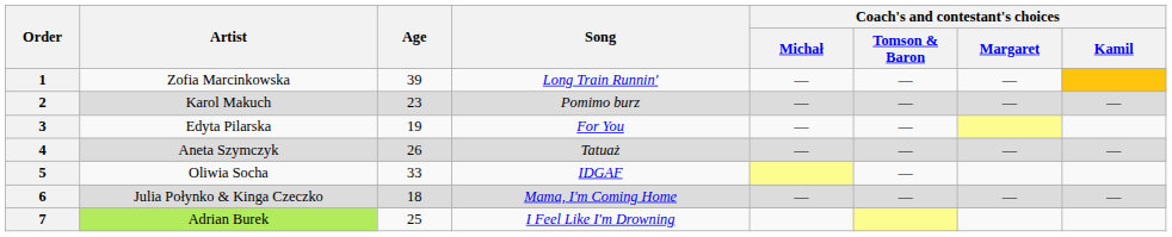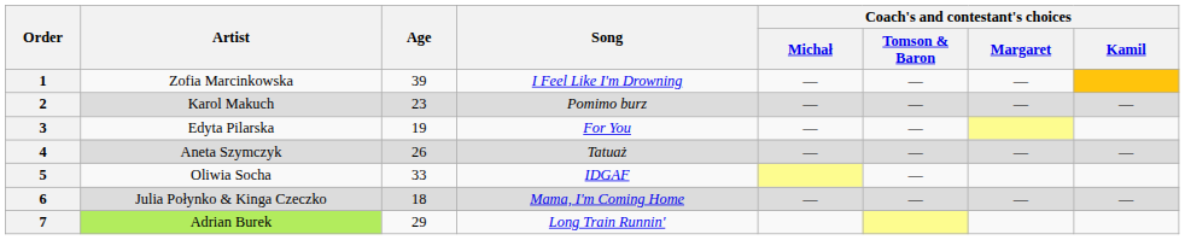1 | Song: Long Train Runnin' -> I Feel Like I'm Drowning
7 | Age: 25 -> 29
7 | Song: I Feel Like I'm Drowning -> Long Train Runnin'
